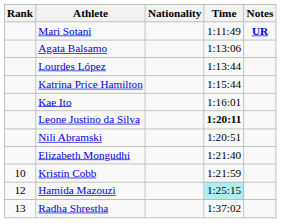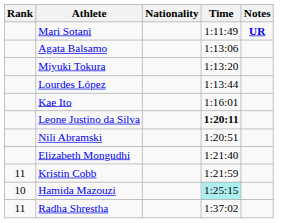+ row: Miyuki Tokura | 1:13:20
- row: Katrina Price Hamilton | 1:15:44
Kristin Cobb | Rank: 10 -> 11
Hamida Mazouzi | Rank: 12 -> 10
Radha Shrestha | Rank: 13 -> 11
